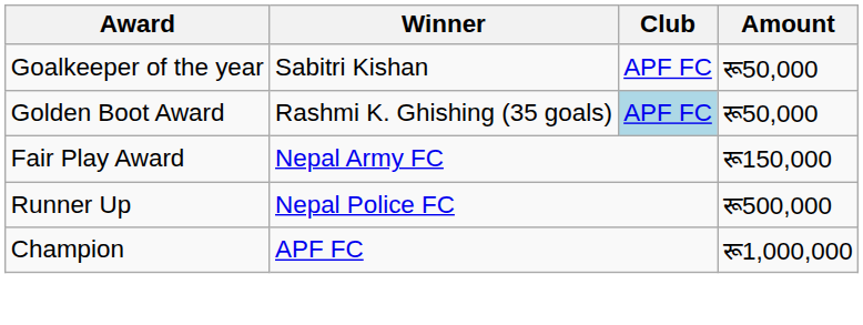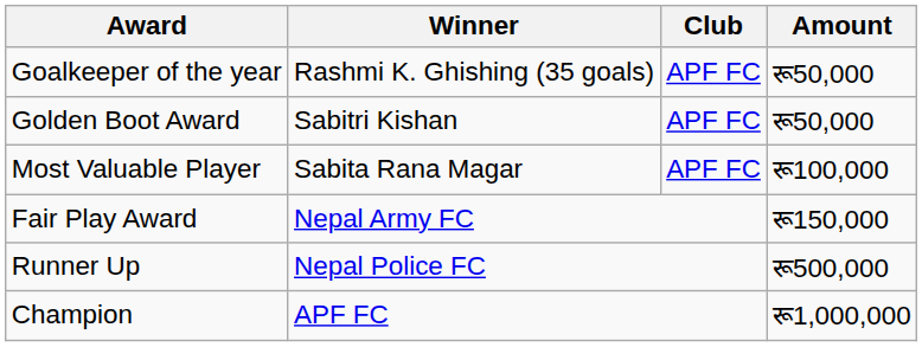Goalkeeper of the year | Winner: Sabitri Kishan -> Rashmi K. Ghishing (35 goals)
Golden Boot Award | Winner: Rashmi K. Ghishing (35 goals) -> Sabitri Kishan
Golden Boot Award | Club: lightblue background -> no background
+ row: Most Valuable Player | Sabita Rana Magar | APF FC | रू100,000
